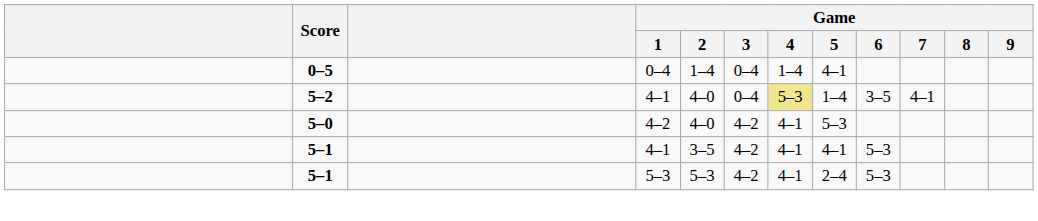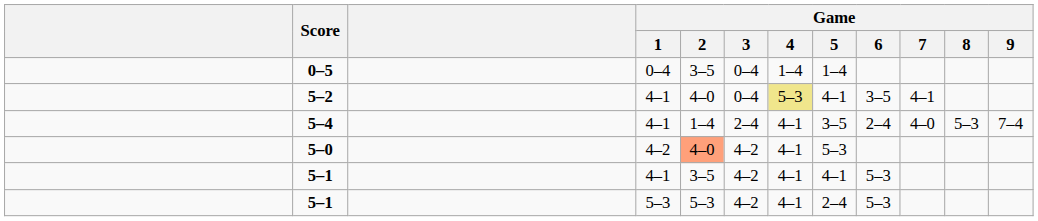0–5 | Game / 2: 1–4 -> 3–5
0–5 | Game / 5: 4–1 -> 1–4
5–2 | Game / 5: 1–4 -> 4–1
+ row: 5–4 | 4–1 | 1–4 | 2–4 | 4–1 | 3–5 | 2–4 | 4–0 | 5–3 | 7–4
5–0 | Game / 2: no background -> lightsalmon background
